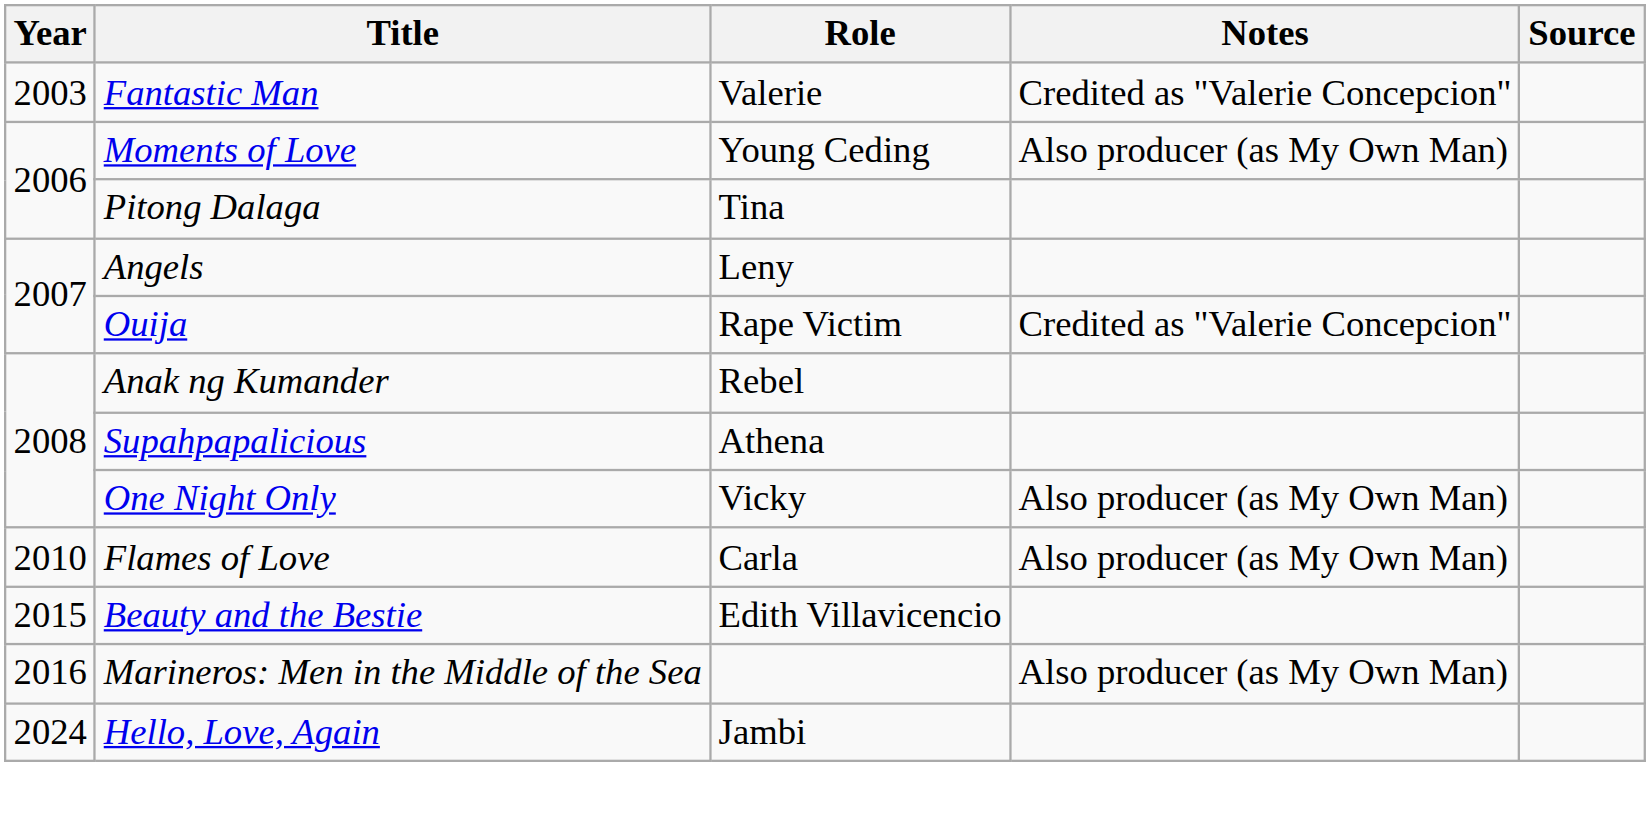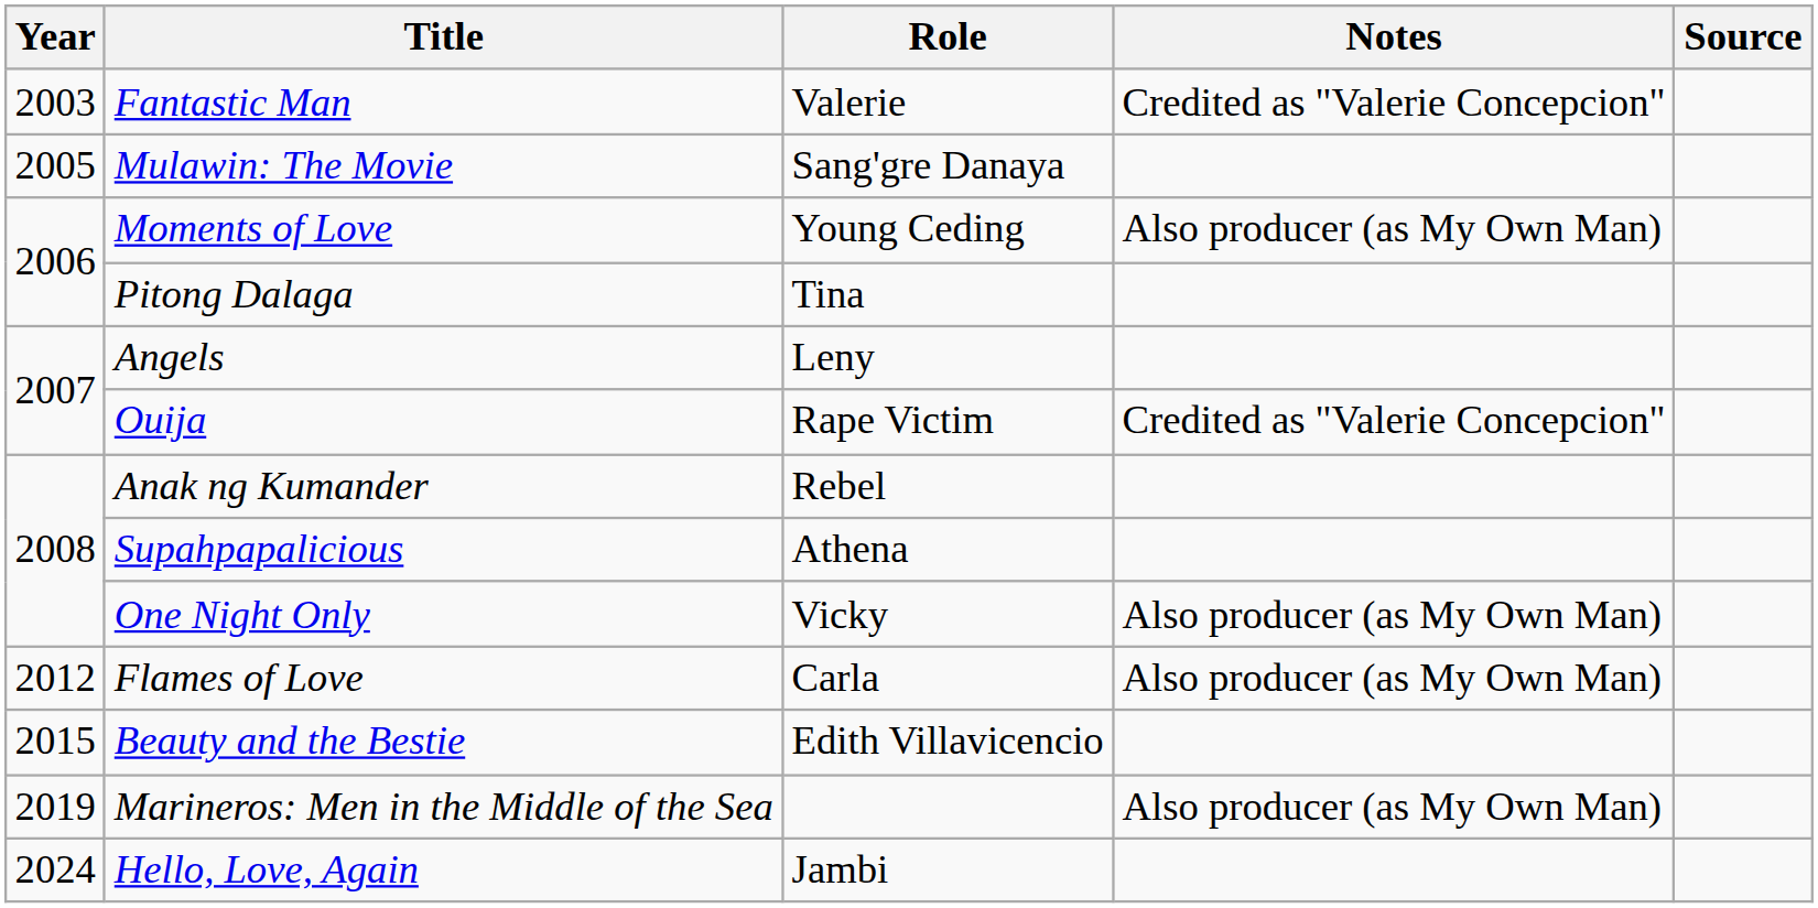+ row: 2005 | Mulawin: The Movie | Sang'gre Danaya
Flames of Love | Year: 2010 -> 2012
Marineros: Men in the Middle of the Sea | Year: 2016 -> 2019
